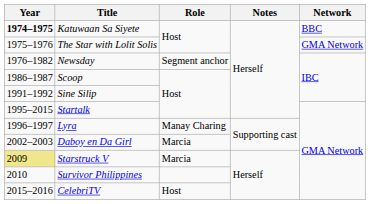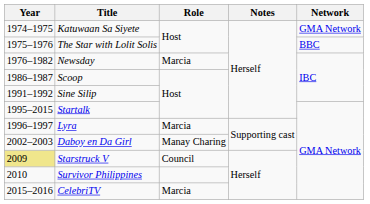Katuwaan Sa Siyete | Year: bold -> normal
Katuwaan Sa Siyete | Network: BBC -> GMA Network
The Star with Lolit Solis | Network: GMA Network -> BBC
Newsday | Role: Segment anchor -> Marcia
Lyra | Role: Manay Charing -> Marcia
Daboy en Da Girl | Role: Marcia -> Manay Charing
Starstruck V | Role: Marcia -> Council
CelebriTV | Role: Host -> Marcia
